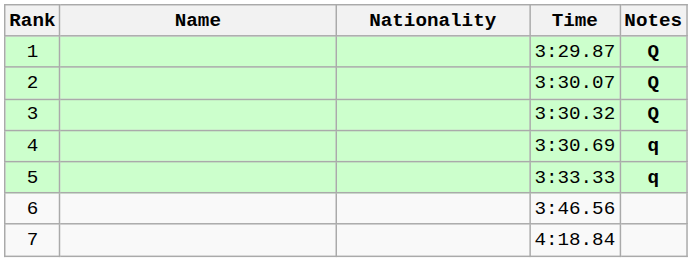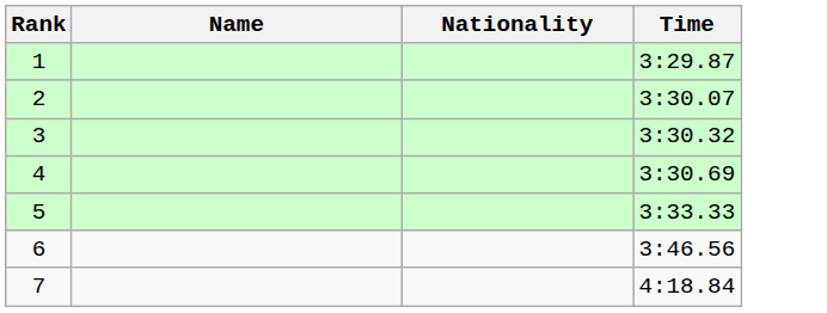- column: Notes | Q | Q | Q | q | q
